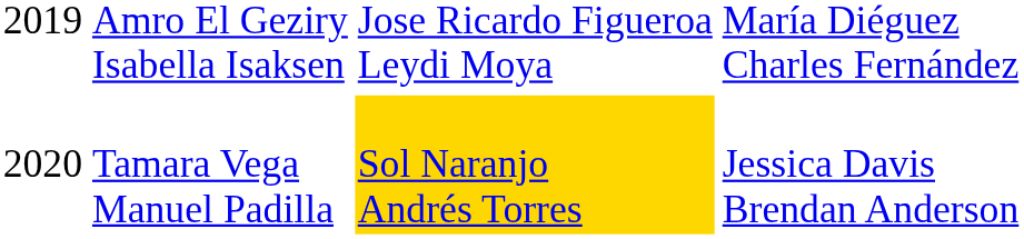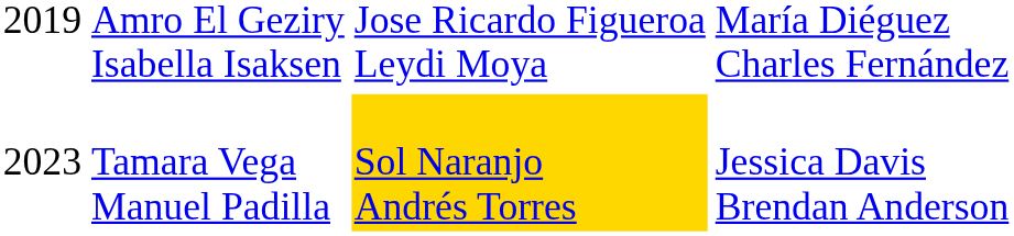Tamara Vega Manuel Padilla | column 1: 2020 -> 2023
